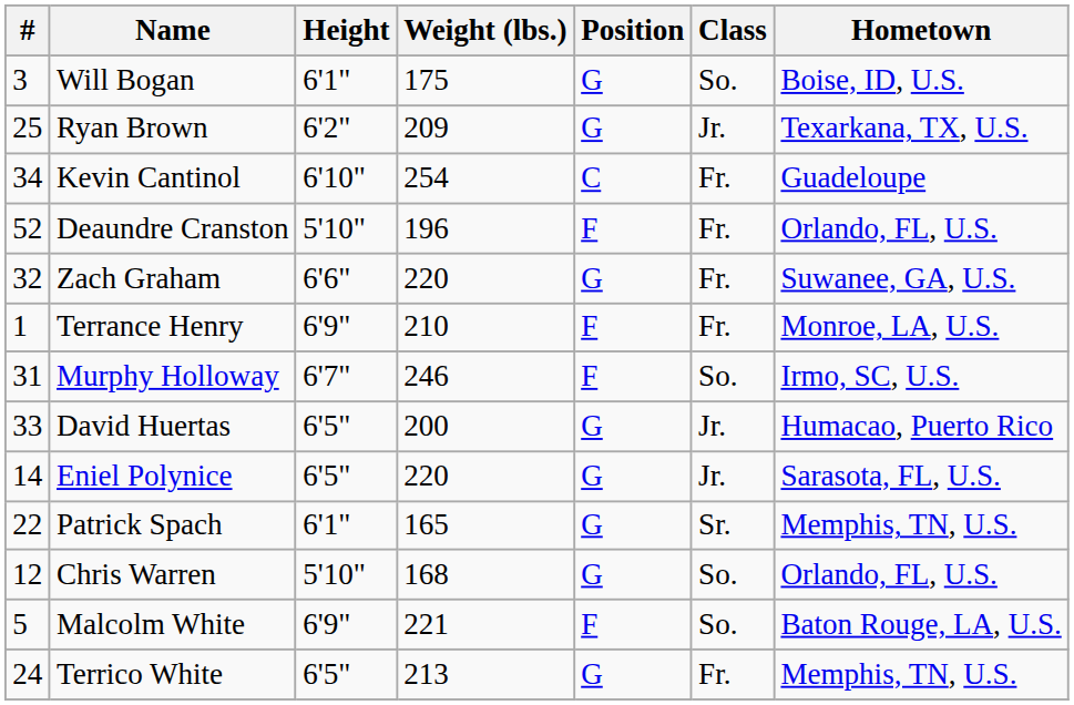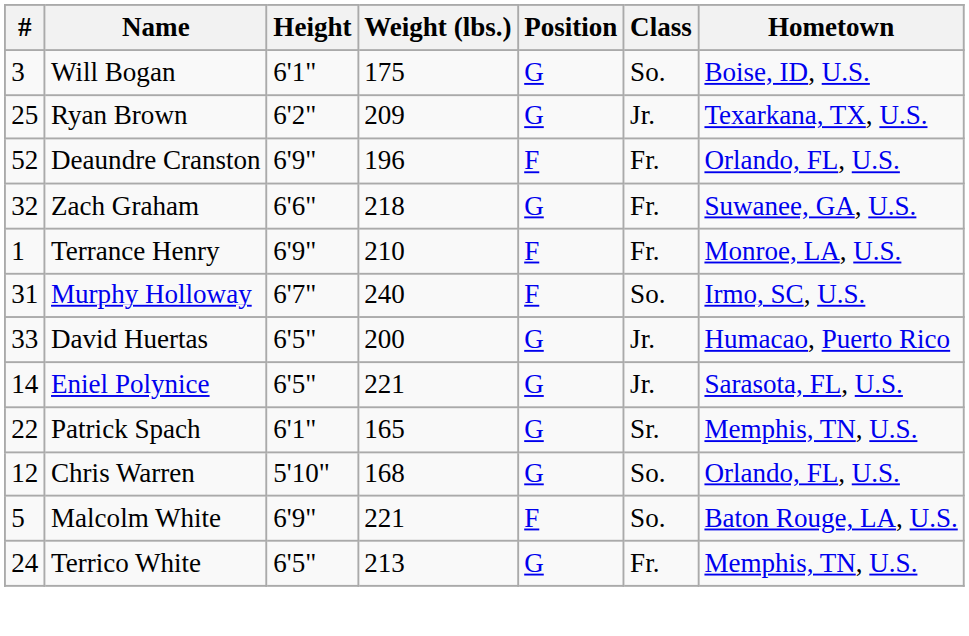- row: 34 | Kevin Cantinol | 6'10" | 254 | C | Fr. | Guadeloupe
Deaundre Cranston | Height: 5'10" -> 6'9"
Zach Graham | Weight (lbs.): 220 -> 218
Murphy Holloway | Weight (lbs.): 246 -> 240
Eniel Polynice | Weight (lbs.): 220 -> 221
